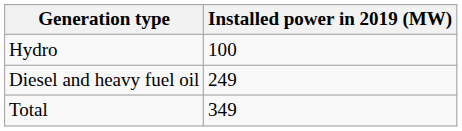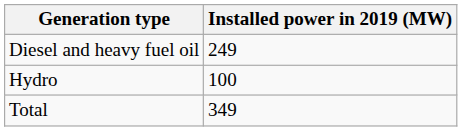rows swapped: Diesel and heavy fuel oil <-> Hydro
